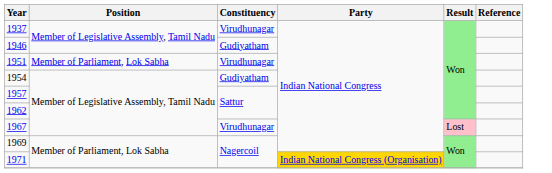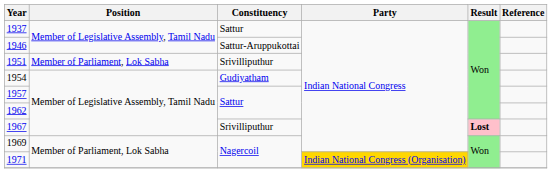1937 | Constituency: Virudhunagar -> Sattur
1946 | Constituency: Gudiyatham -> Sattur-Aruppukottai
1951 | Constituency: Virudhunagar -> Srivilliputhur
1967 | Constituency: Virudhunagar -> Srivilliputhur
1967 | Result: normal -> bold
